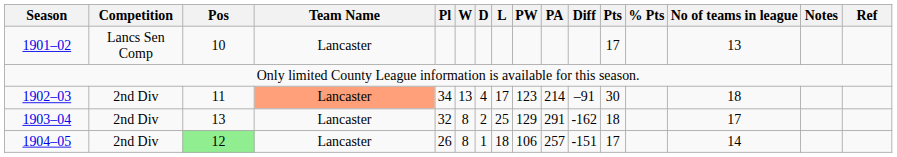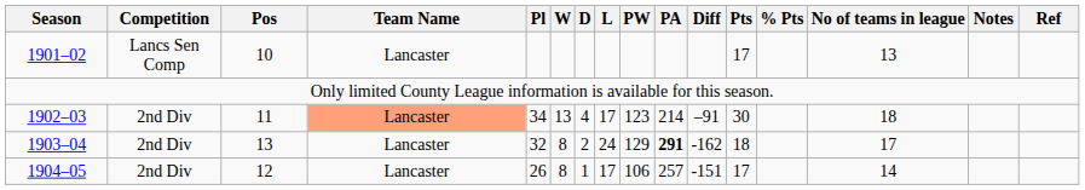1903–04 | L: 25 -> 24
1903–04 | PA: normal -> bold
1904–05 | Pos: lightgreen background -> no background
1904–05 | L: 18 -> 17
